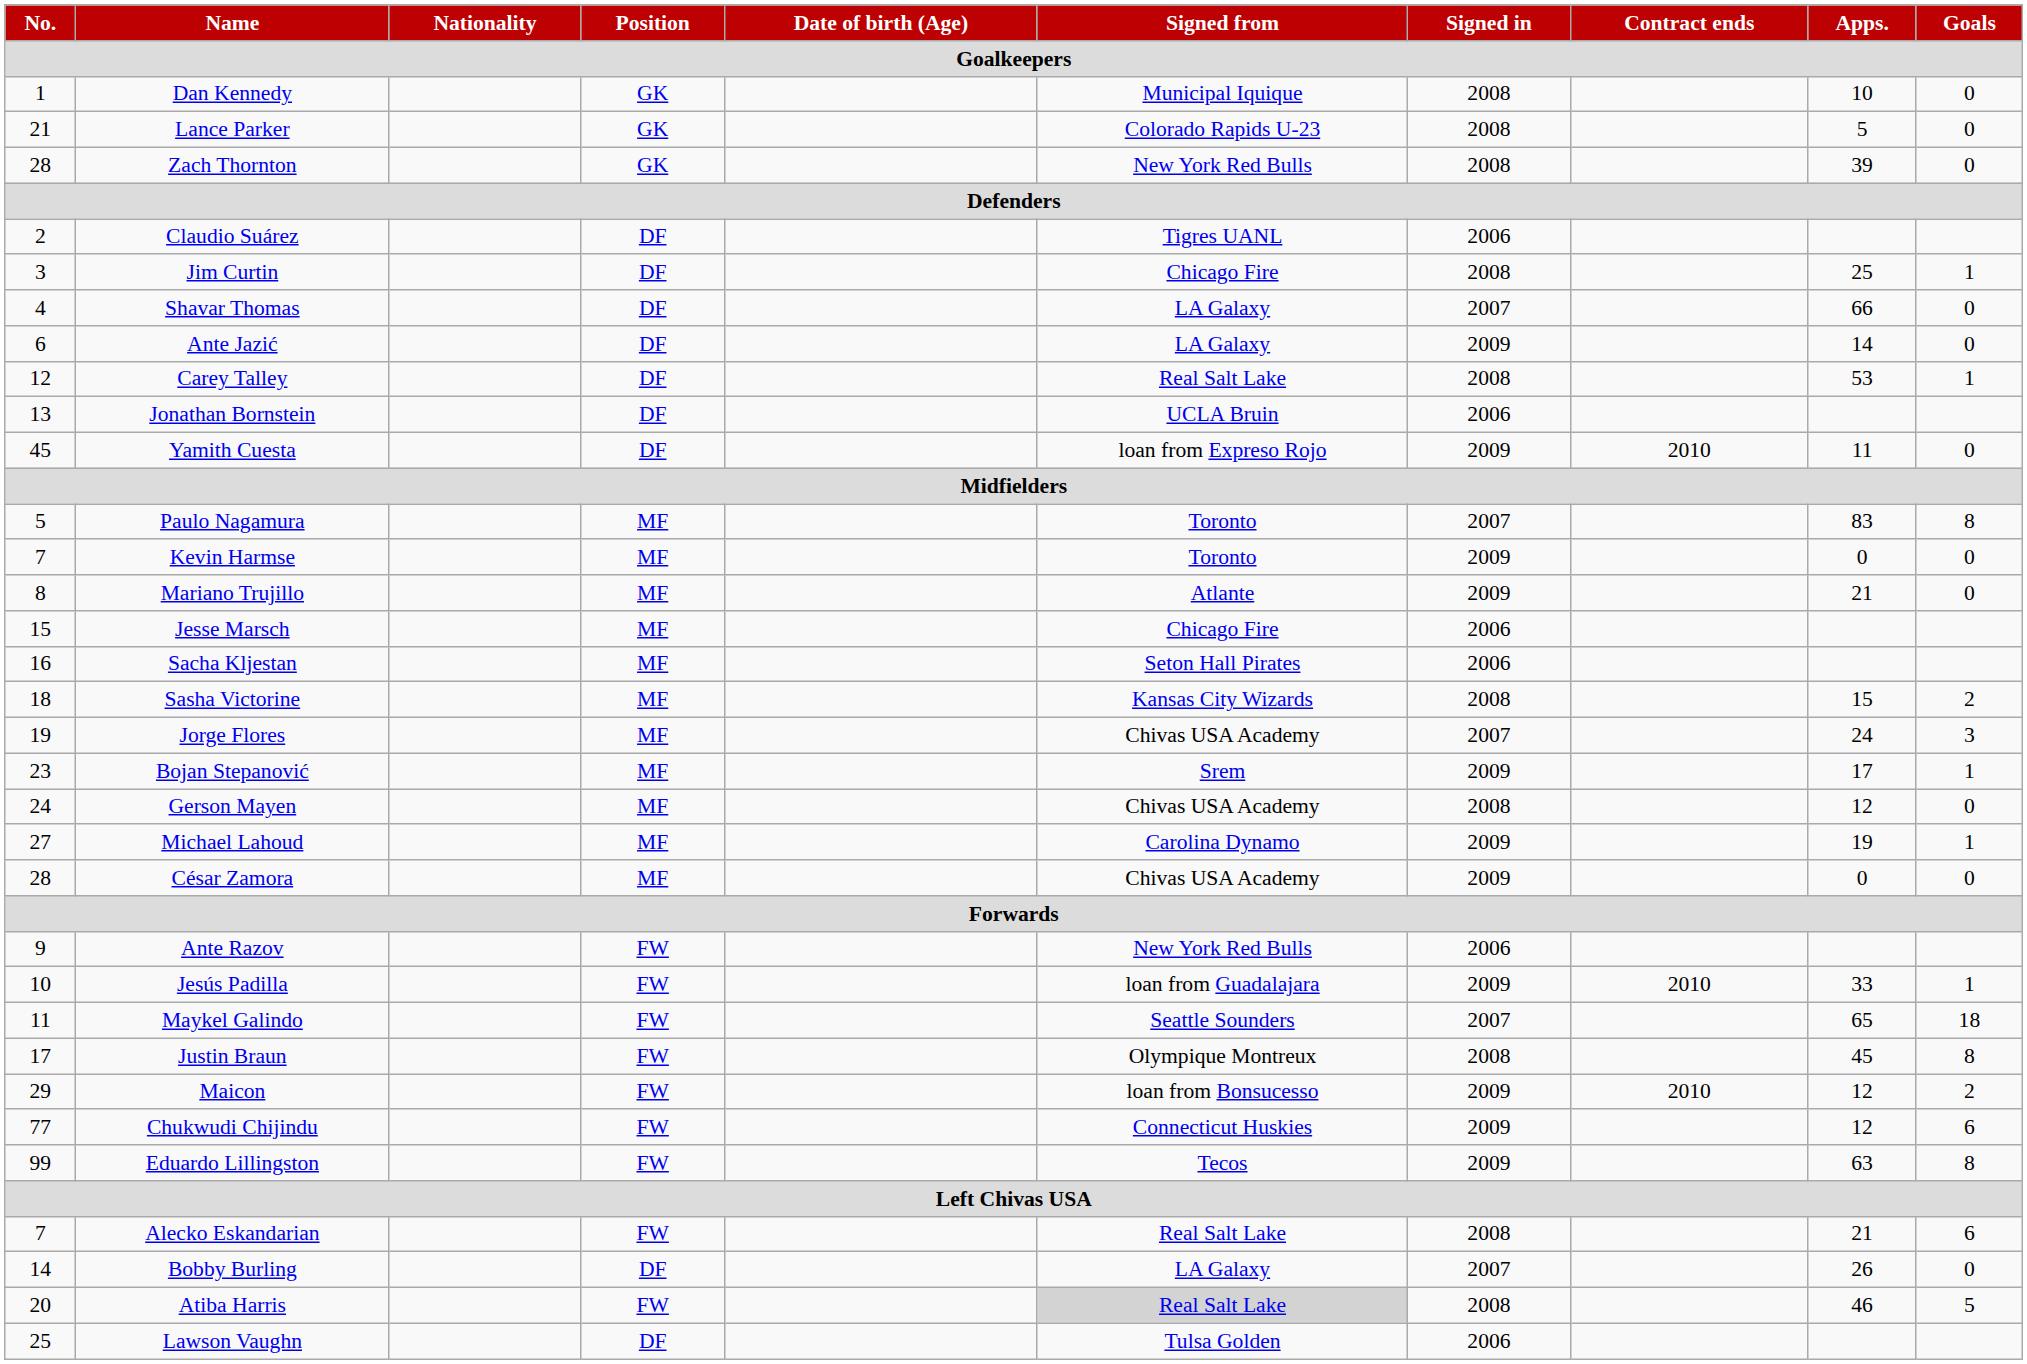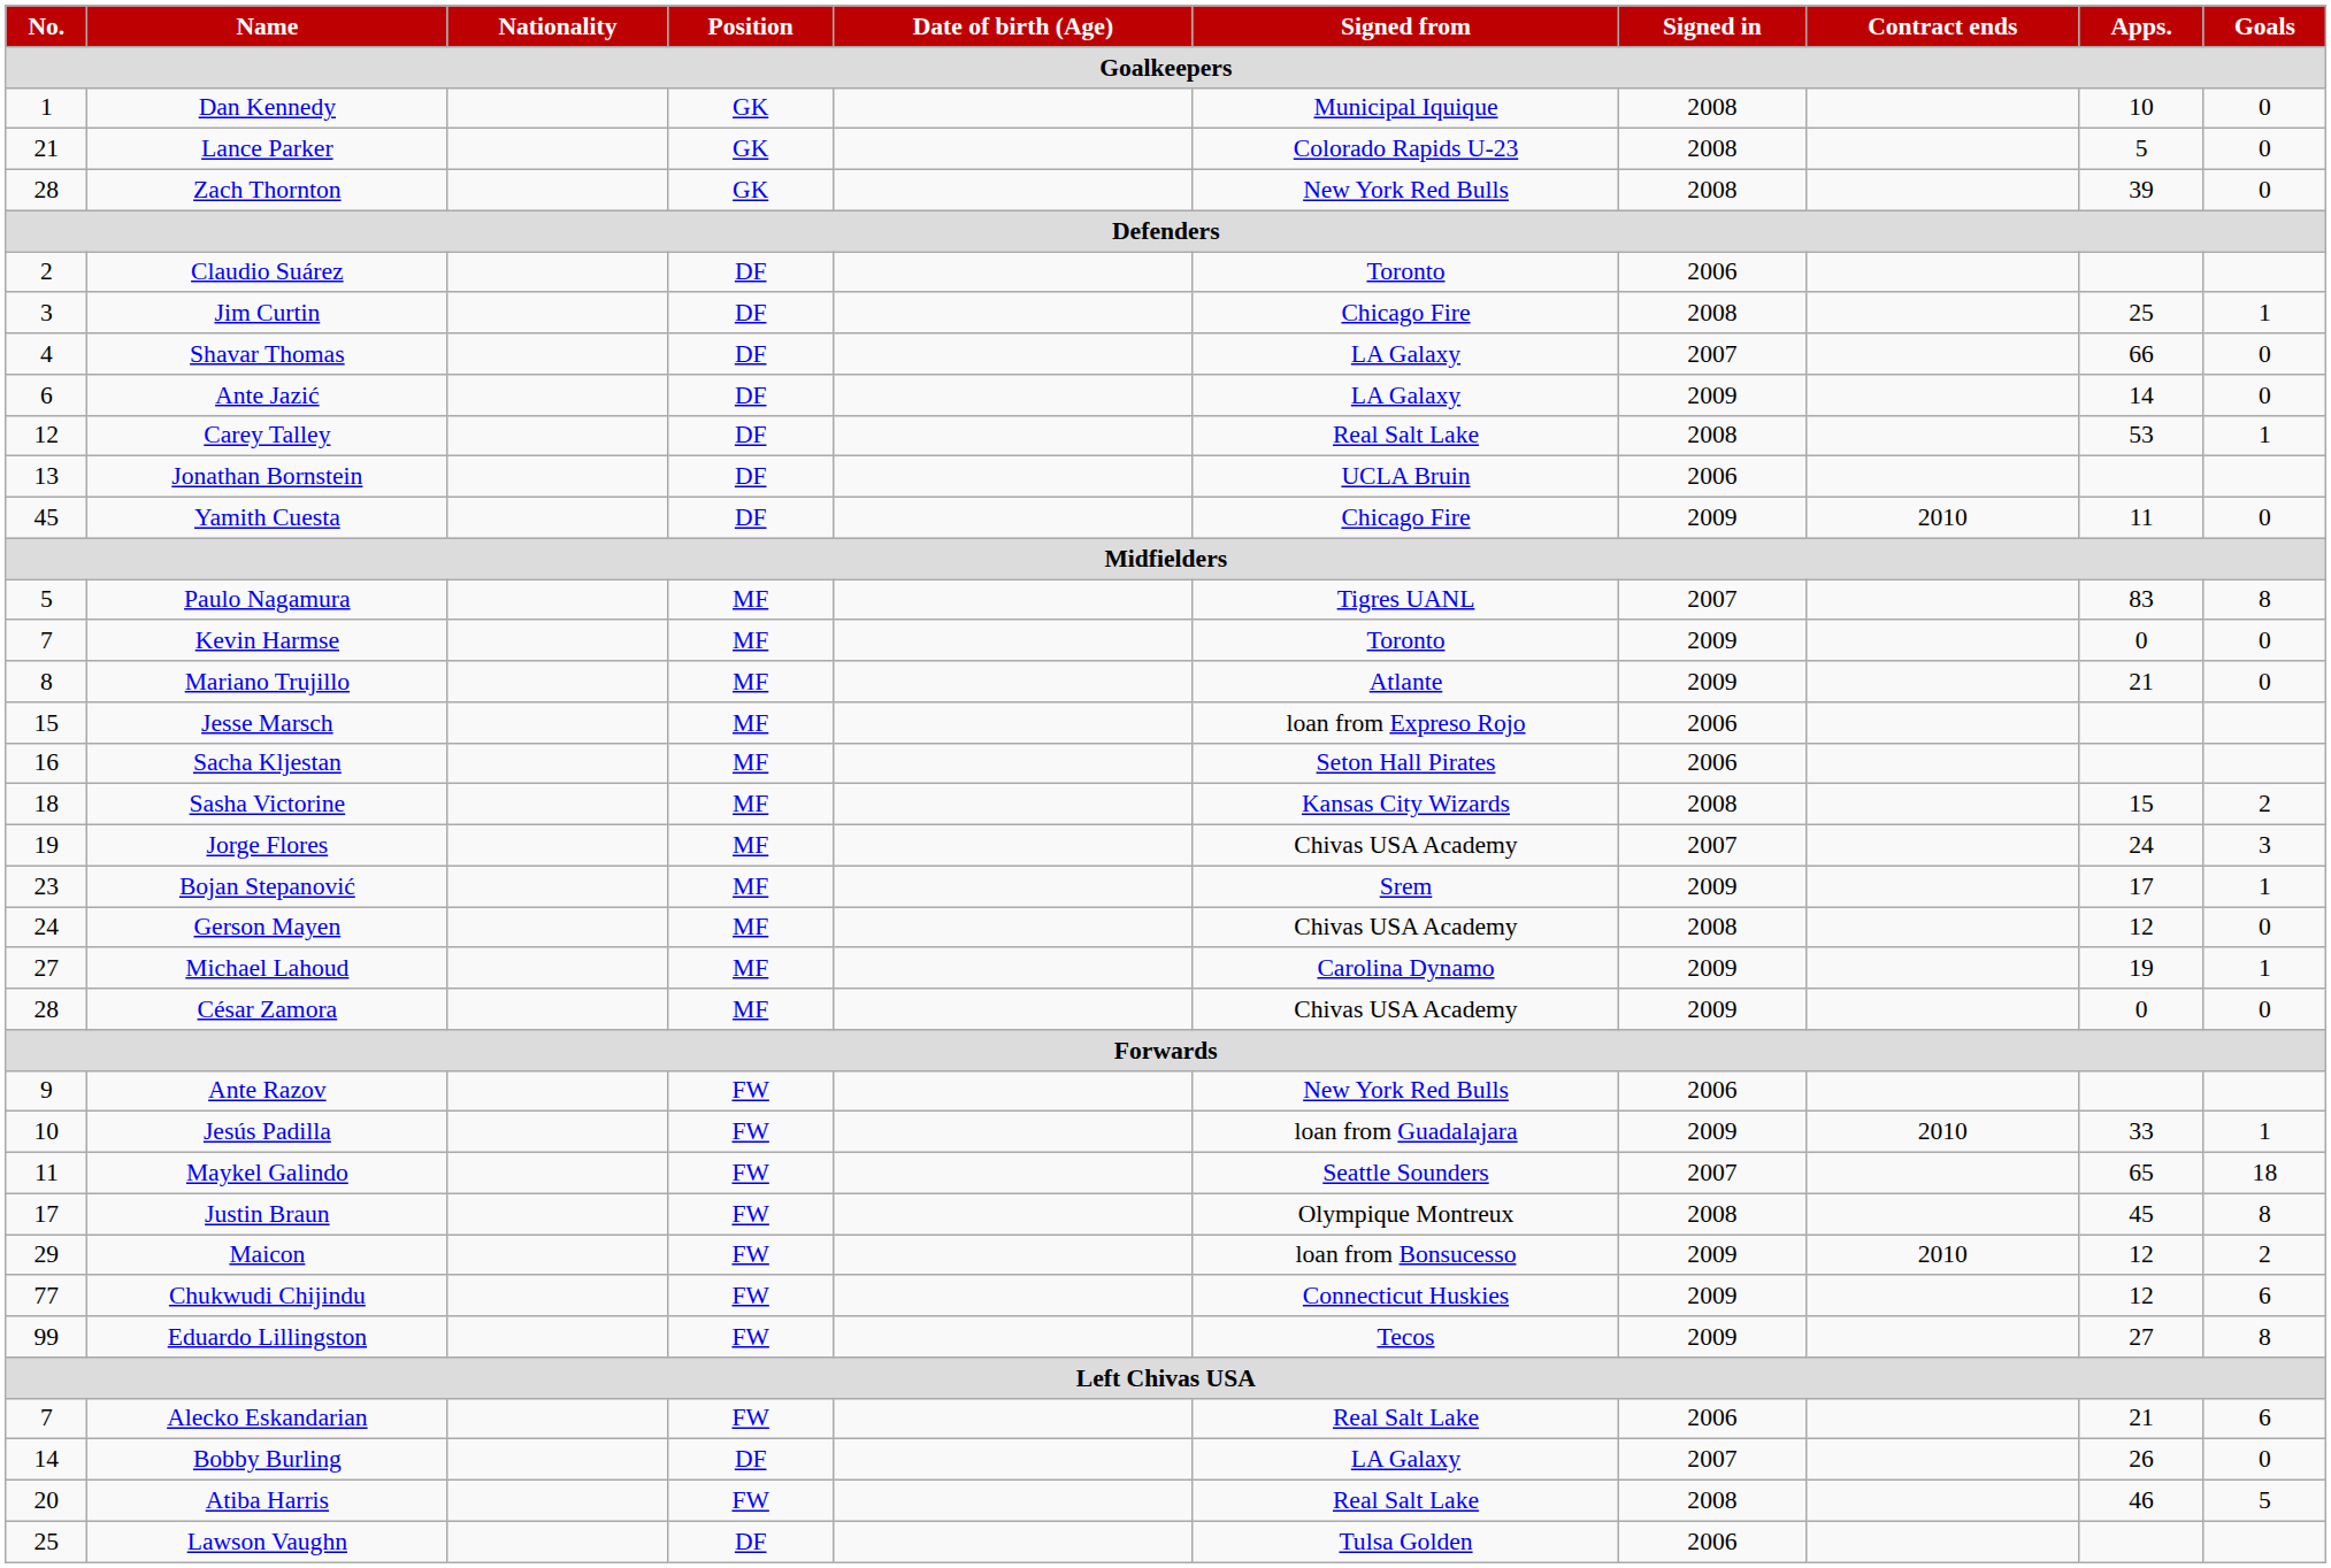Claudio Suárez | Signed from: Tigres UANL -> Toronto
Yamith Cuesta | Signed from: loan from Expreso Rojo -> Chicago Fire
Paulo Nagamura | Signed from: Toronto -> Tigres UANL
Jesse Marsch | Signed from: Chicago Fire -> loan from Expreso Rojo
Eduardo Lillingston | Apps.: 63 -> 27
Alecko Eskandarian | Signed in: 2008 -> 2006
Atiba Harris | Signed from: lightgrey background -> no background
